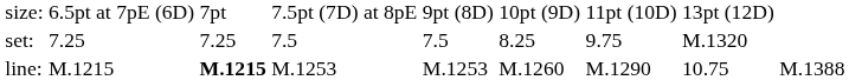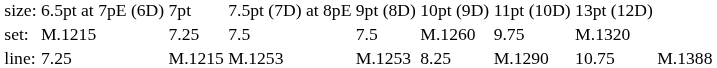set: | column 2: 7.25 -> M.1215
set: | column 6: 8.25 -> M.1260
line: | column 2: M.1215 -> 7.25
line: | column 3: bold -> normal
line: | column 6: M.1260 -> 8.25
